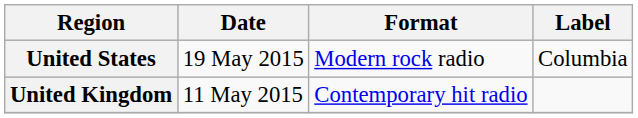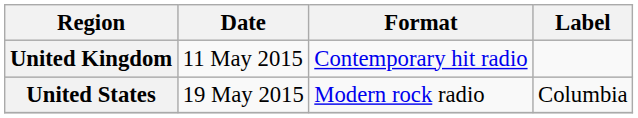rows swapped: United Kingdom <-> United States
